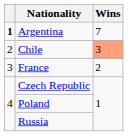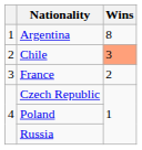Argentina | column 1: bold -> normal
Argentina | Wins: 7 -> 8
